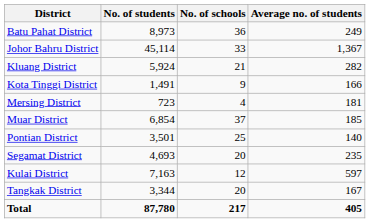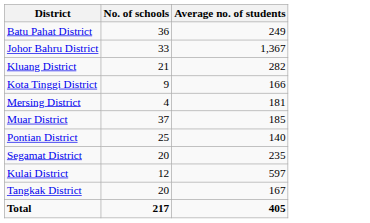- column: No. of students | 8,973 | 45,114 | 5,924 | 1,491 | 723 | 6,854 | 3,501 | 4,693 | 7,163 | 3,344 | 87,780
